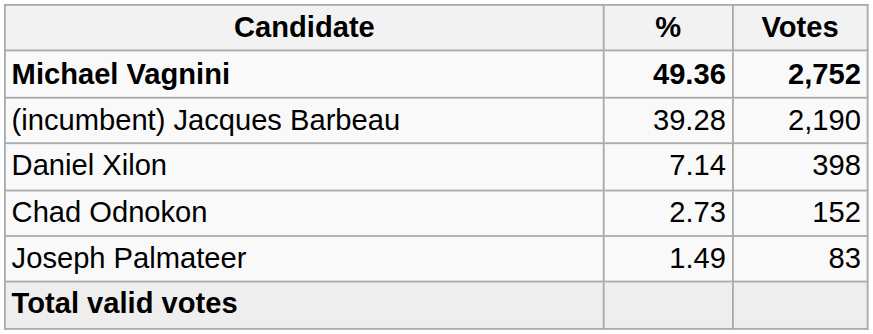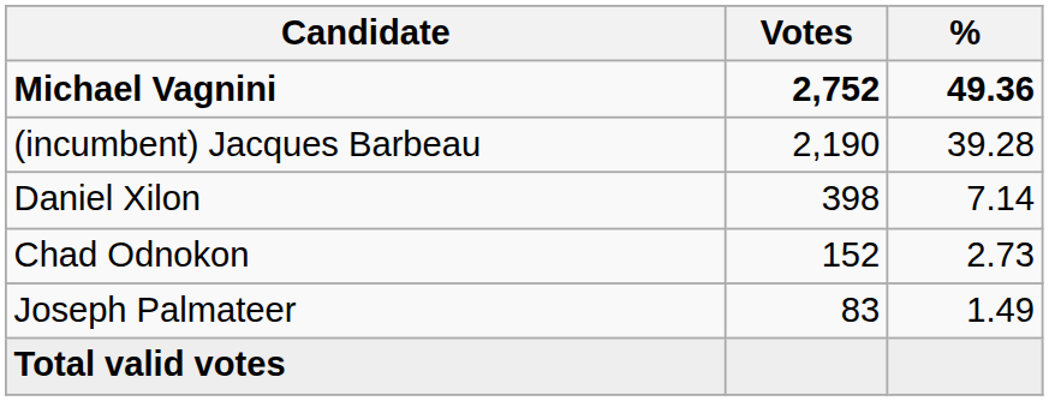columns swapped: Votes <-> %
